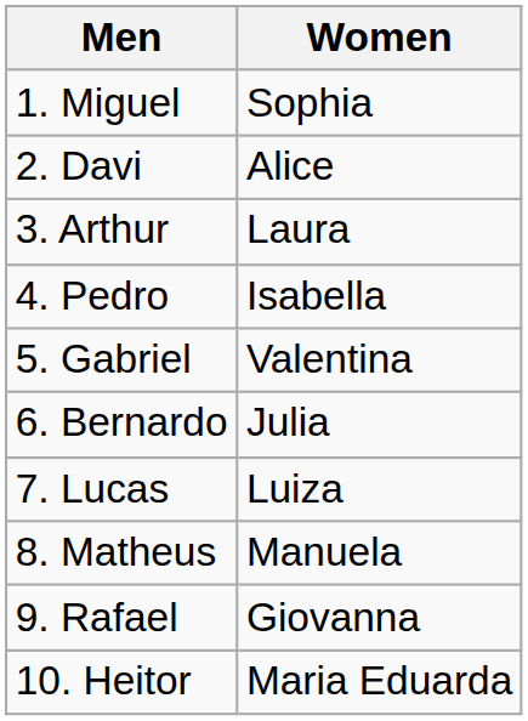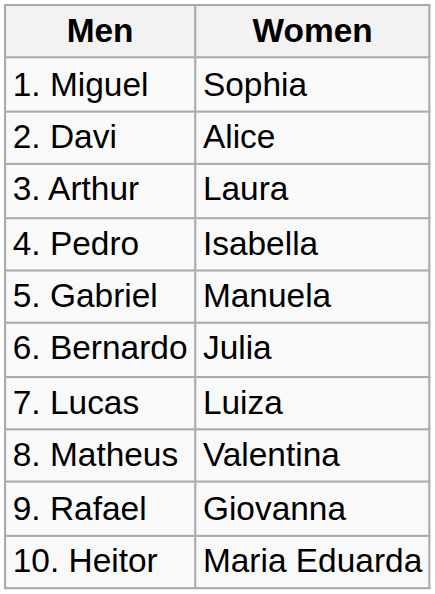5. Gabriel | Women: Valentina -> Manuela
8. Matheus | Women: Manuela -> Valentina
